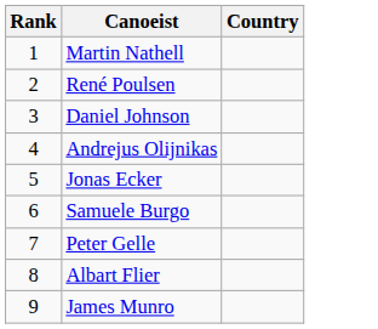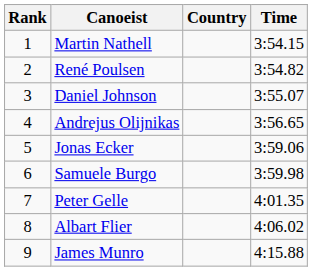+ column: Time | 3:54.15 | 3:54.82 | 3:55.07 | 3:56.65 | 3:59.06 | 3:59.98 | 4:01.35 | 4:06.02 | 4:15.88
